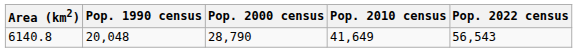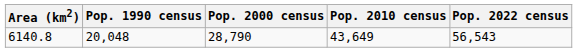6140.8 | Pop. 2010 census: 41,649 -> 43,649
